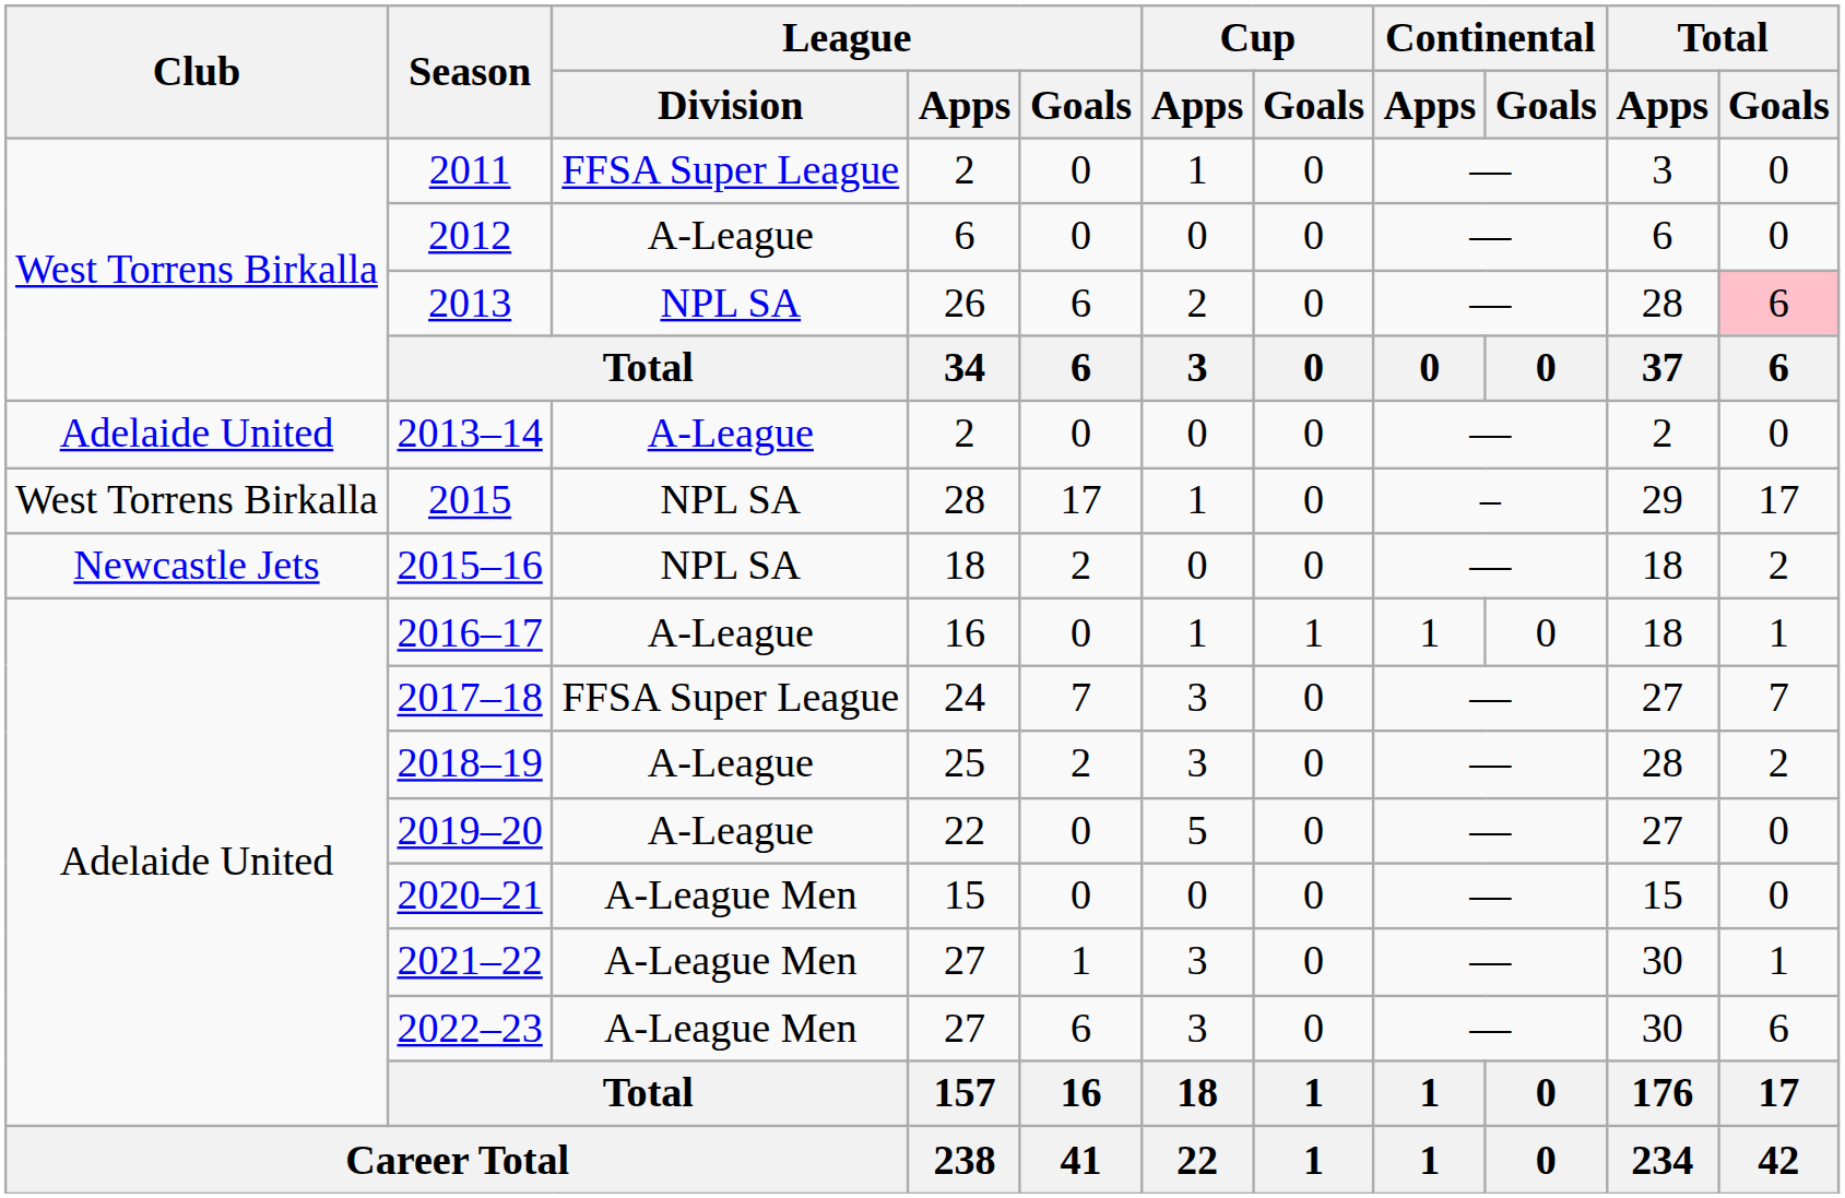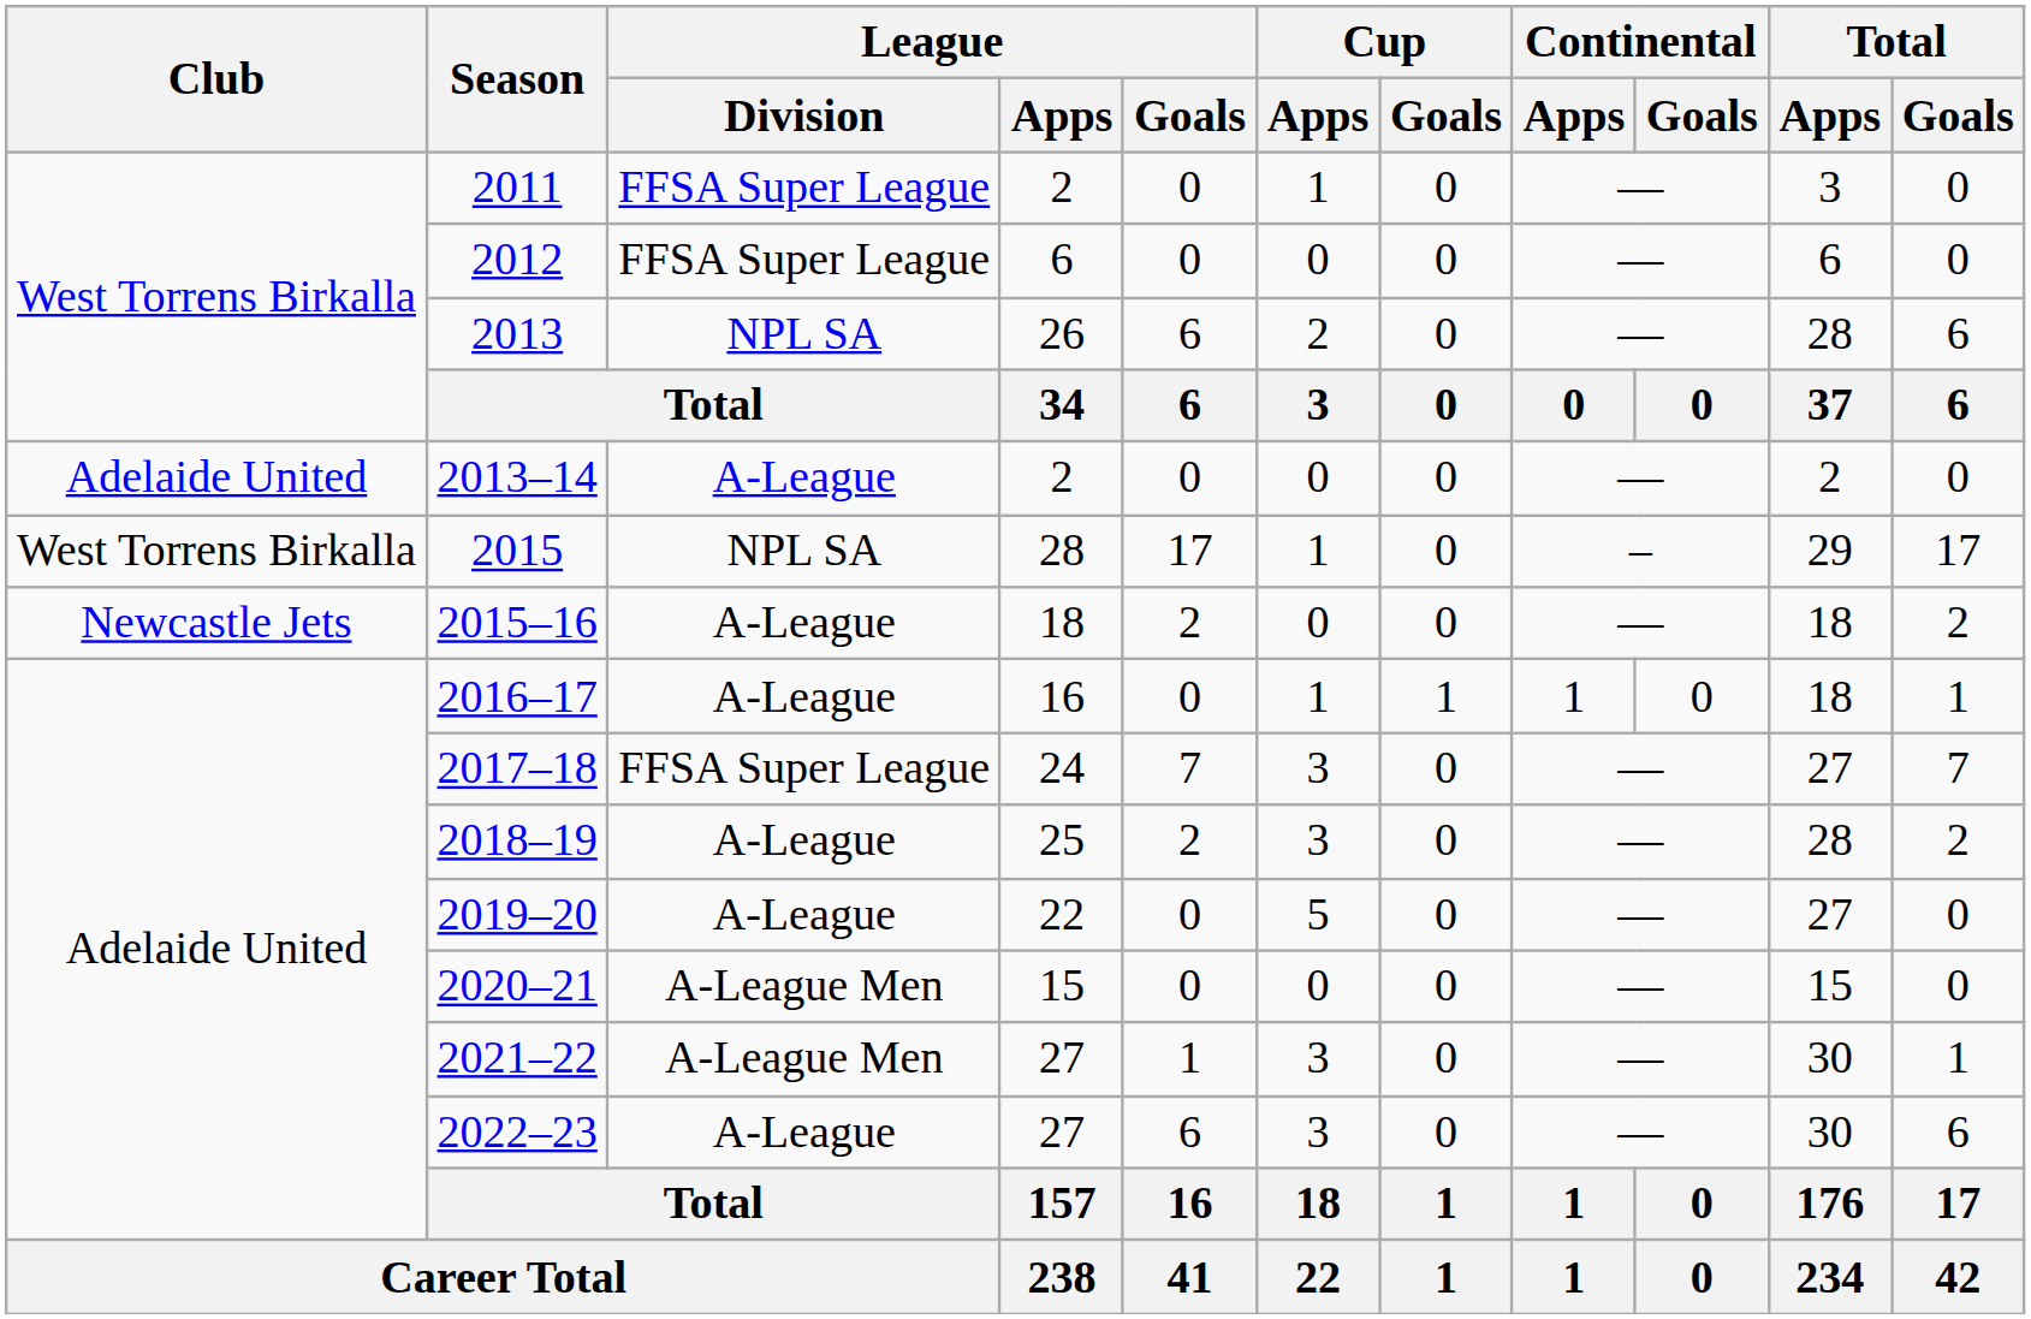2012 | League / Division: A-League -> FFSA Super League
2013 | Total / Goals: pink background -> no background
2015–16 | League / Division: NPL SA -> A-League
2022–23 | League / Division: A-League Men -> A-League
